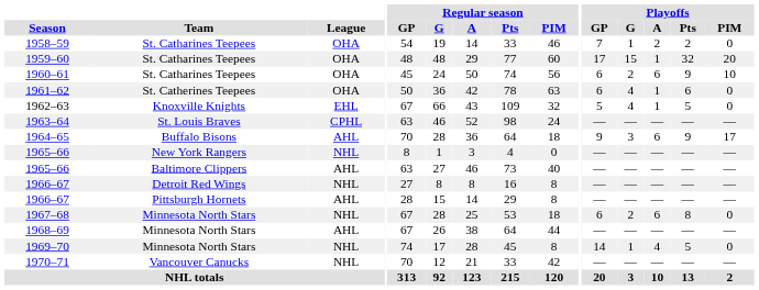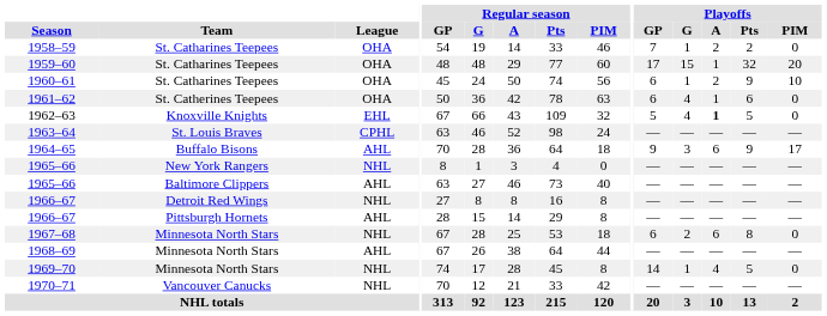1960–61 | Playoffs / G: 2 -> 1
1960–61 | Playoffs / A: 6 -> 2
1962–63 | Playoffs / A: normal -> bold
